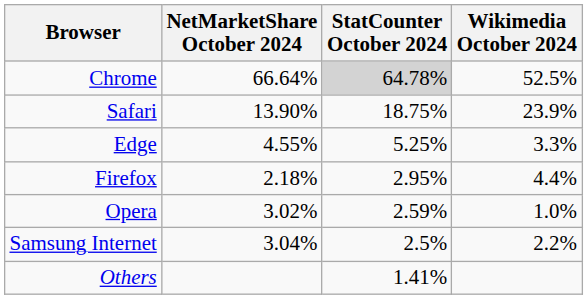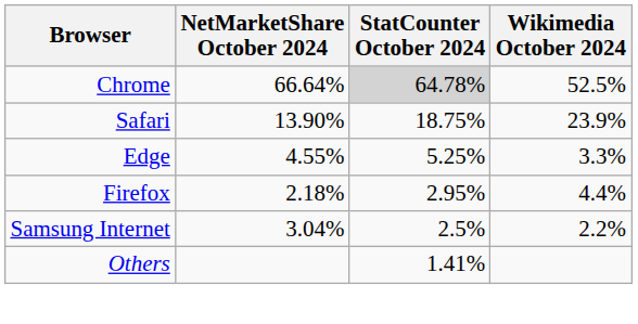- row: Opera | 3.02% | 2.59% | 1.0%
